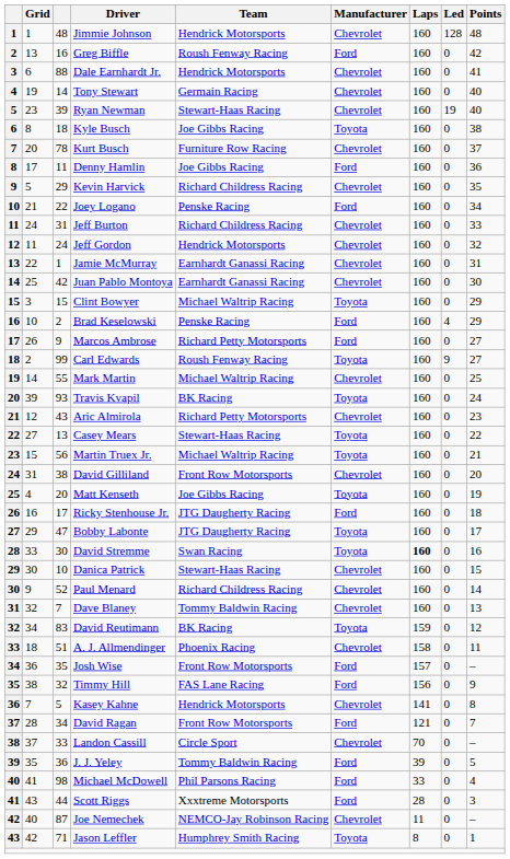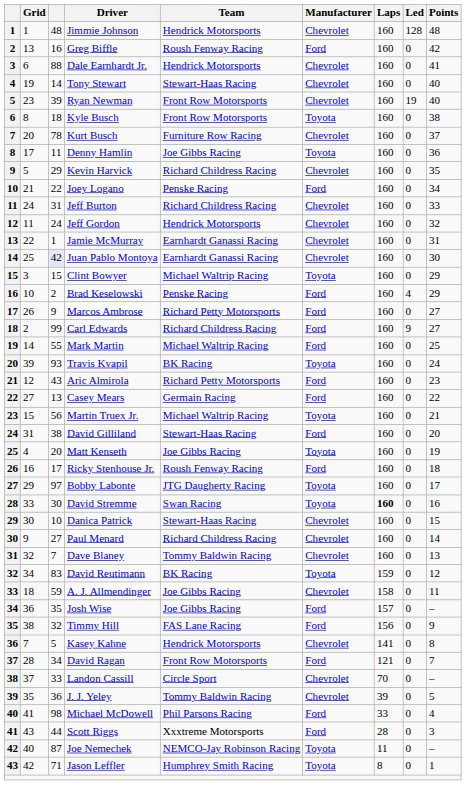Tony Stewart | Team: Germain Racing -> Stewart-Haas Racing
Ryan Newman | Team: Stewart-Haas Racing -> Front Row Motorsports
Kyle Busch | Team: Joe Gibbs Racing -> Front Row Motorsports
Denny Hamlin | Manufacturer: Ford -> Toyota
Juan Pablo Montoya | column 3: no background -> lavender background
Carl Edwards | Team: Roush Fenway Racing -> Richard Childress Racing
Carl Edwards | Manufacturer: Toyota -> Ford
Mark Martin | Manufacturer: Chevrolet -> Ford
Aric Almirola | Manufacturer: Chevrolet -> Ford
Casey Mears | Team: Stewart-Haas Racing -> Germain Racing
Casey Mears | Manufacturer: Toyota -> Ford
David Gilliland | Team: Front Row Motorsports -> Stewart-Haas Racing
David Gilliland | Manufacturer: Chevrolet -> Ford
Ricky Stenhouse Jr. | Team: JTG Daugherty Racing -> Roush Fenway Racing
Bobby Labonte | column 3: 47 -> 97
Paul Menard | column 3: 52 -> 27
A. J. Allmendinger | column 3: 51 -> 59
A. J. Allmendinger | Team: Phoenix Racing -> Joe Gibbs Racing
Josh Wise | Team: Front Row Motorsports -> Joe Gibbs Racing
J. J. Yeley | Manufacturer: Ford -> Chevrolet
Joe Nemechek | Manufacturer: Chevrolet -> Toyota
